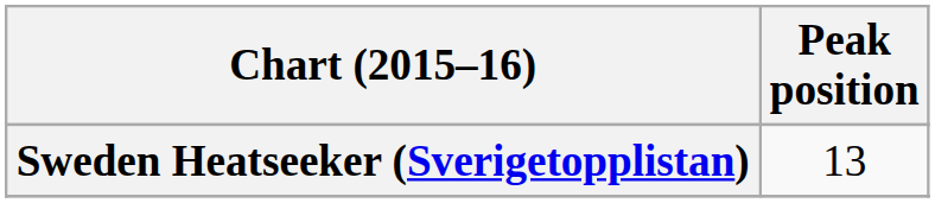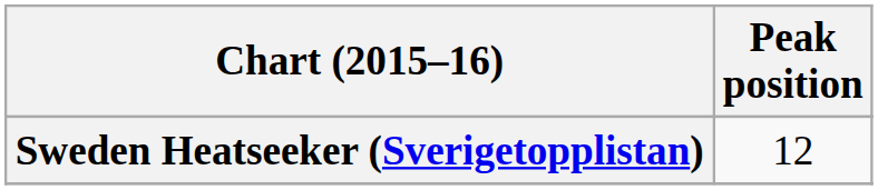Sweden Heatseeker (Sverigetopplistan) | Peak position: 13 -> 12
